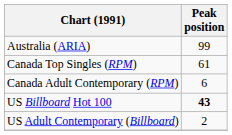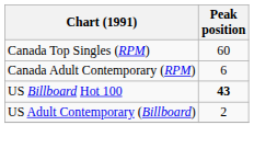- row: Australia (ARIA) | 99
Canada Top Singles (RPM) | Peak position: 61 -> 60
